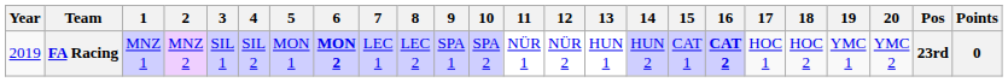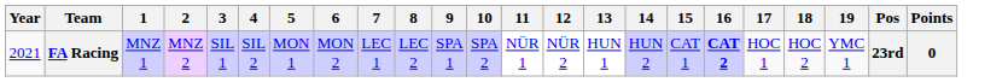- column: 20 | YMC 2
FA Racing | Year: 2019 -> 2021
FA Racing | 6: bold -> normal
